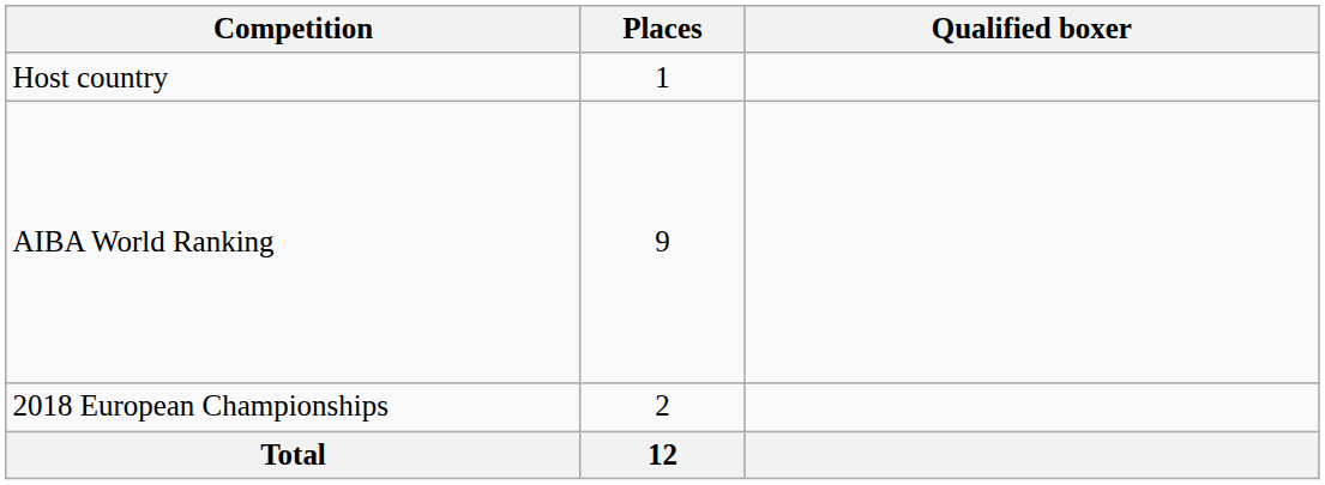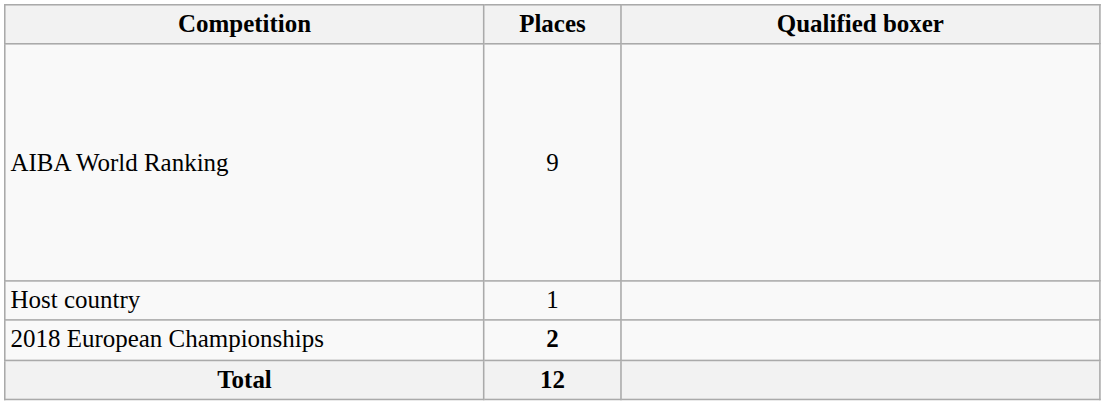rows swapped: Host country <-> AIBA World Ranking
2018 European Championships | Places: normal -> bold
